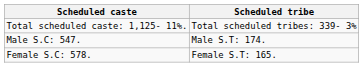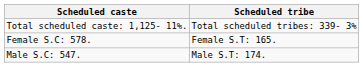rows swapped: Male S.C: 547. <-> Female S.C: 578.
